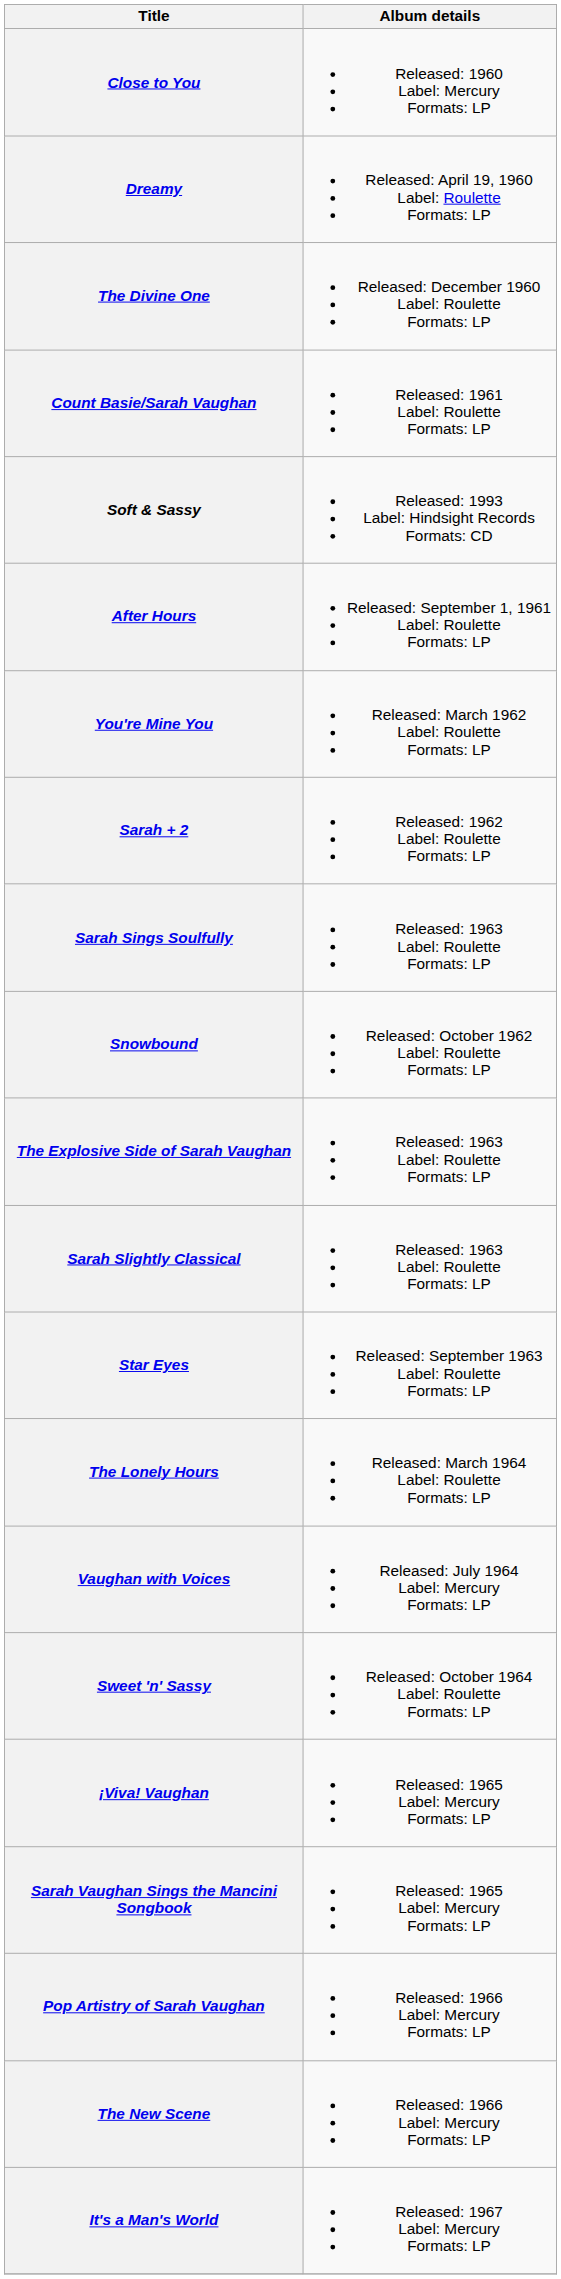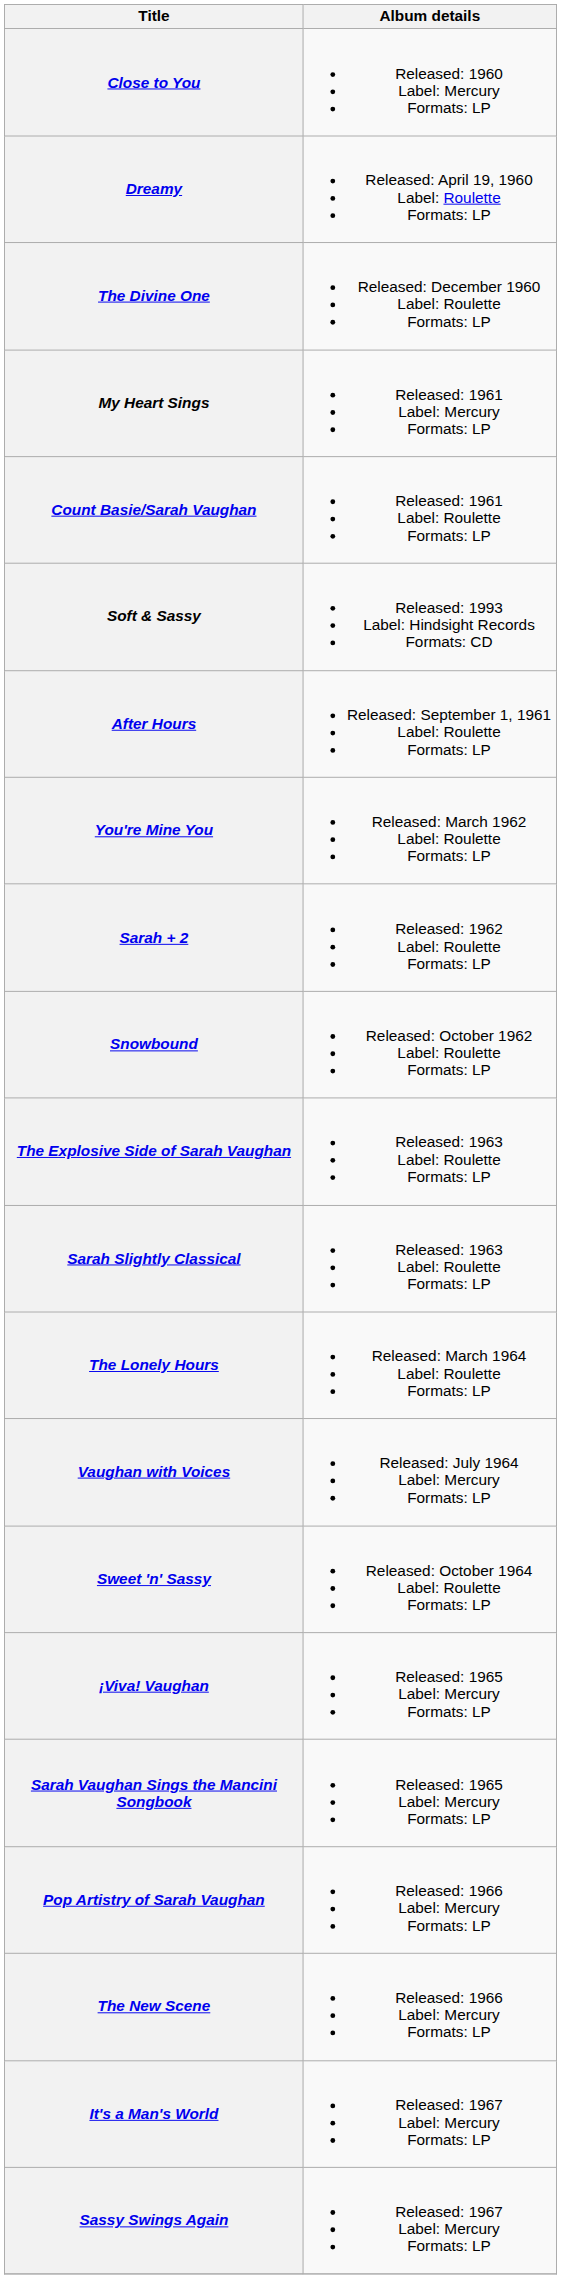+ row: My Heart Sings | Released: 1961 Label: Mercury Formats: LP
- row: Sarah Sings Soulfully | Released: 1963 Label: Roulette Formats: LP
- row: Star Eyes | Released: September 1963 Label: Roulette Formats: LP
+ row: Sassy Swings Again | Released: 1967 Label: Mercury Formats: LP
